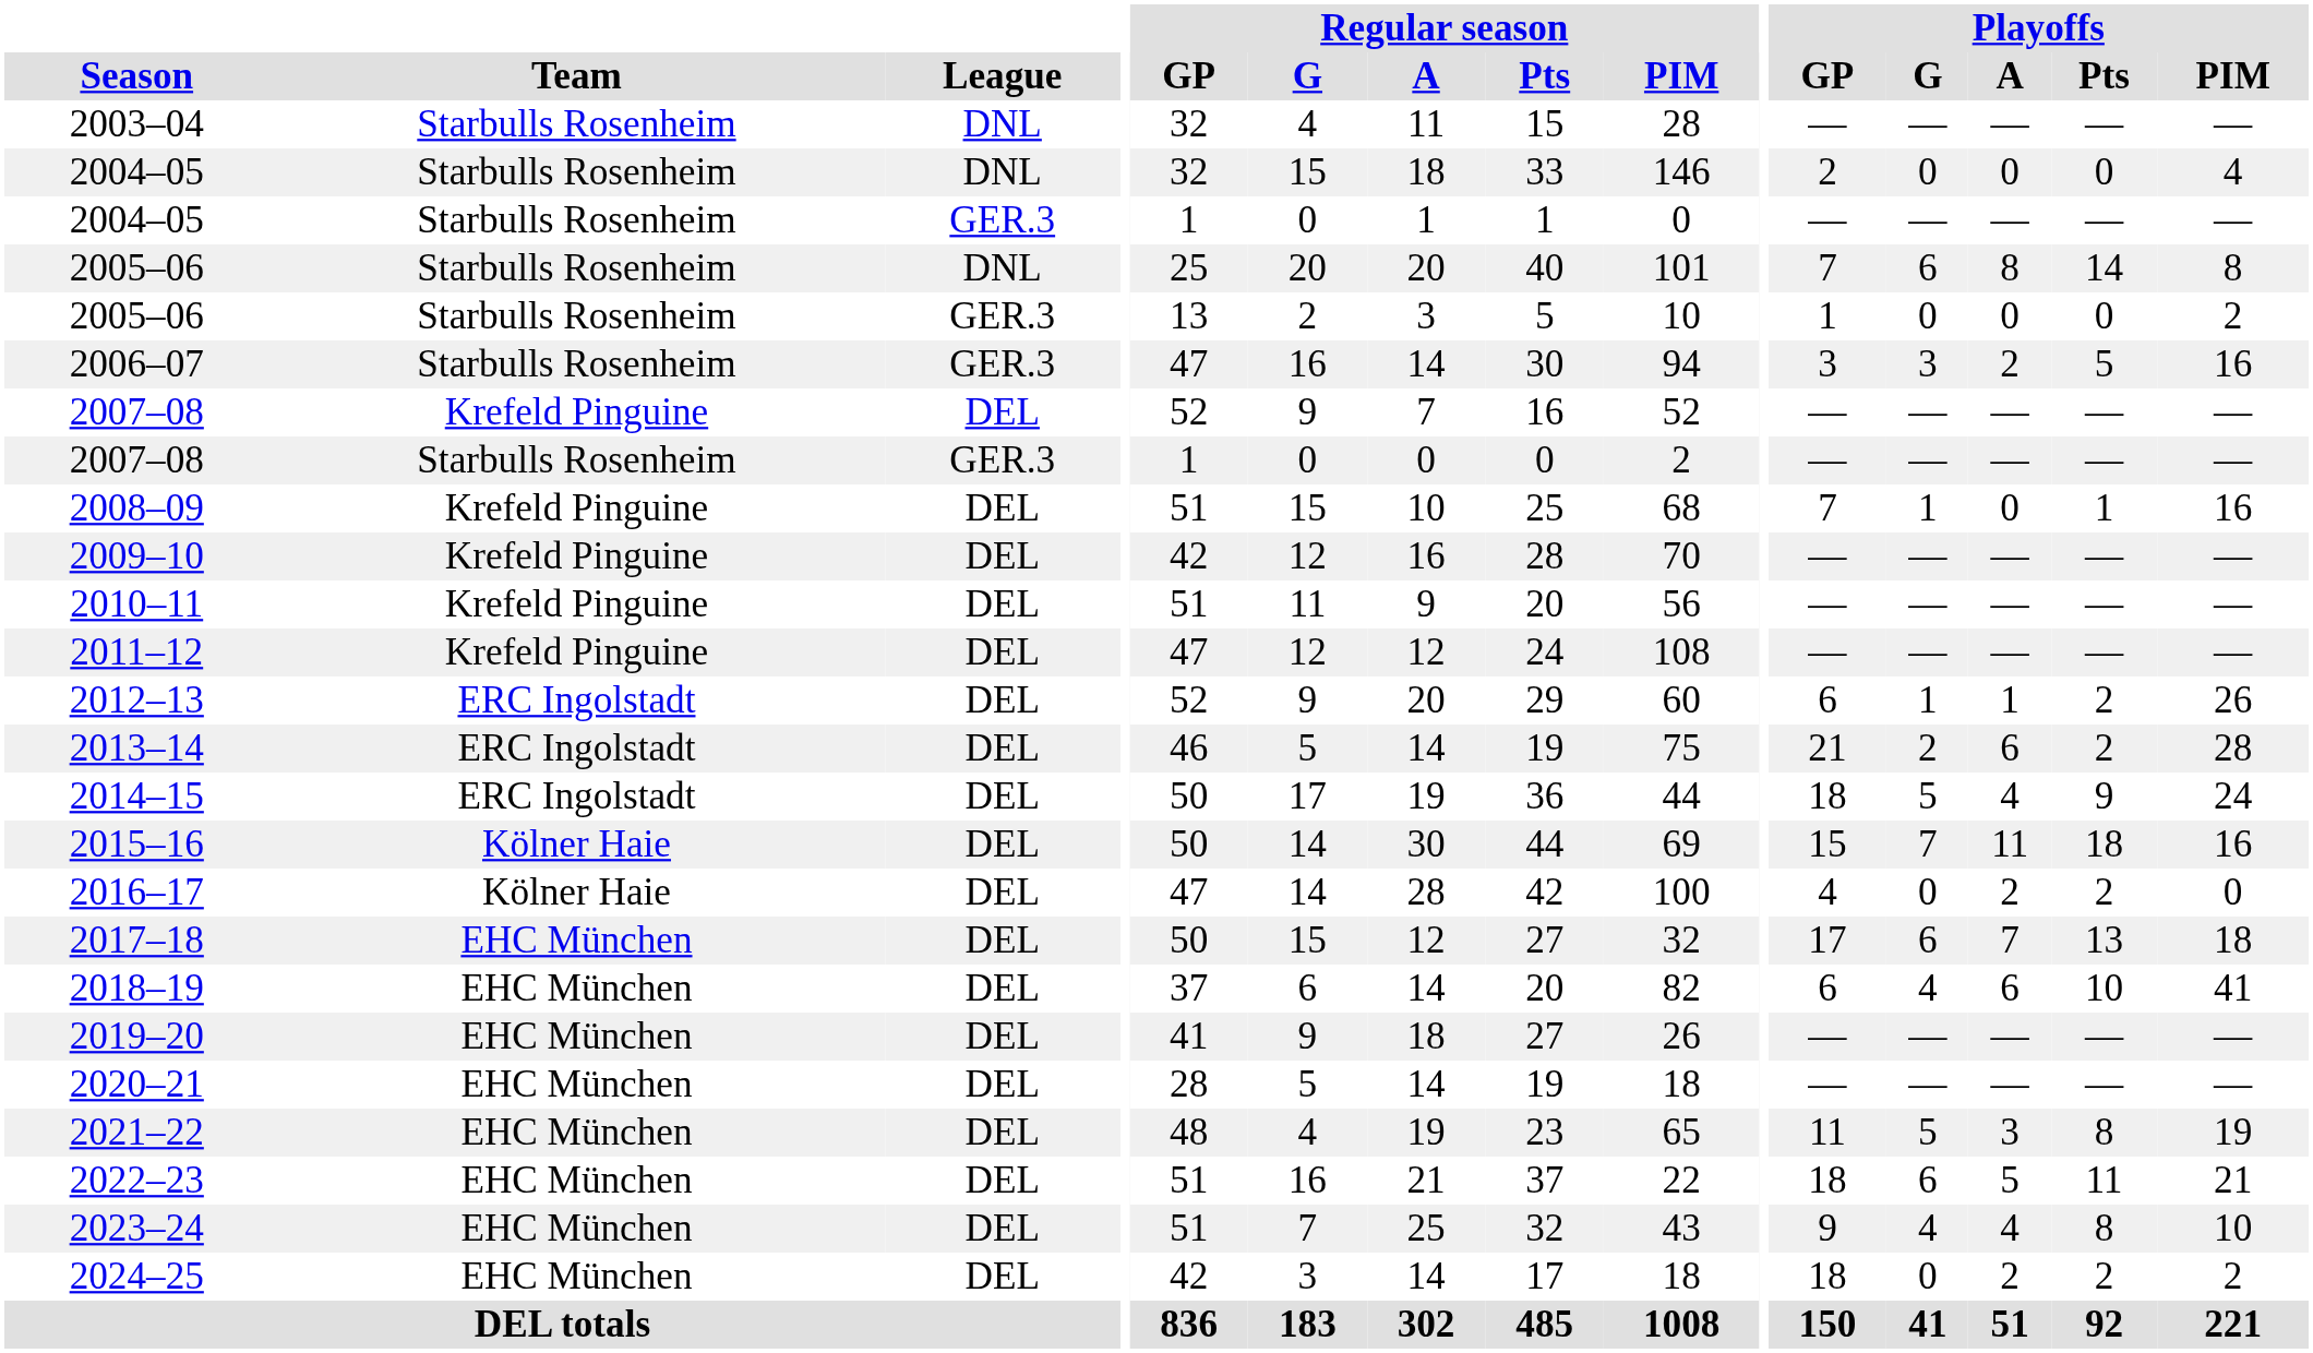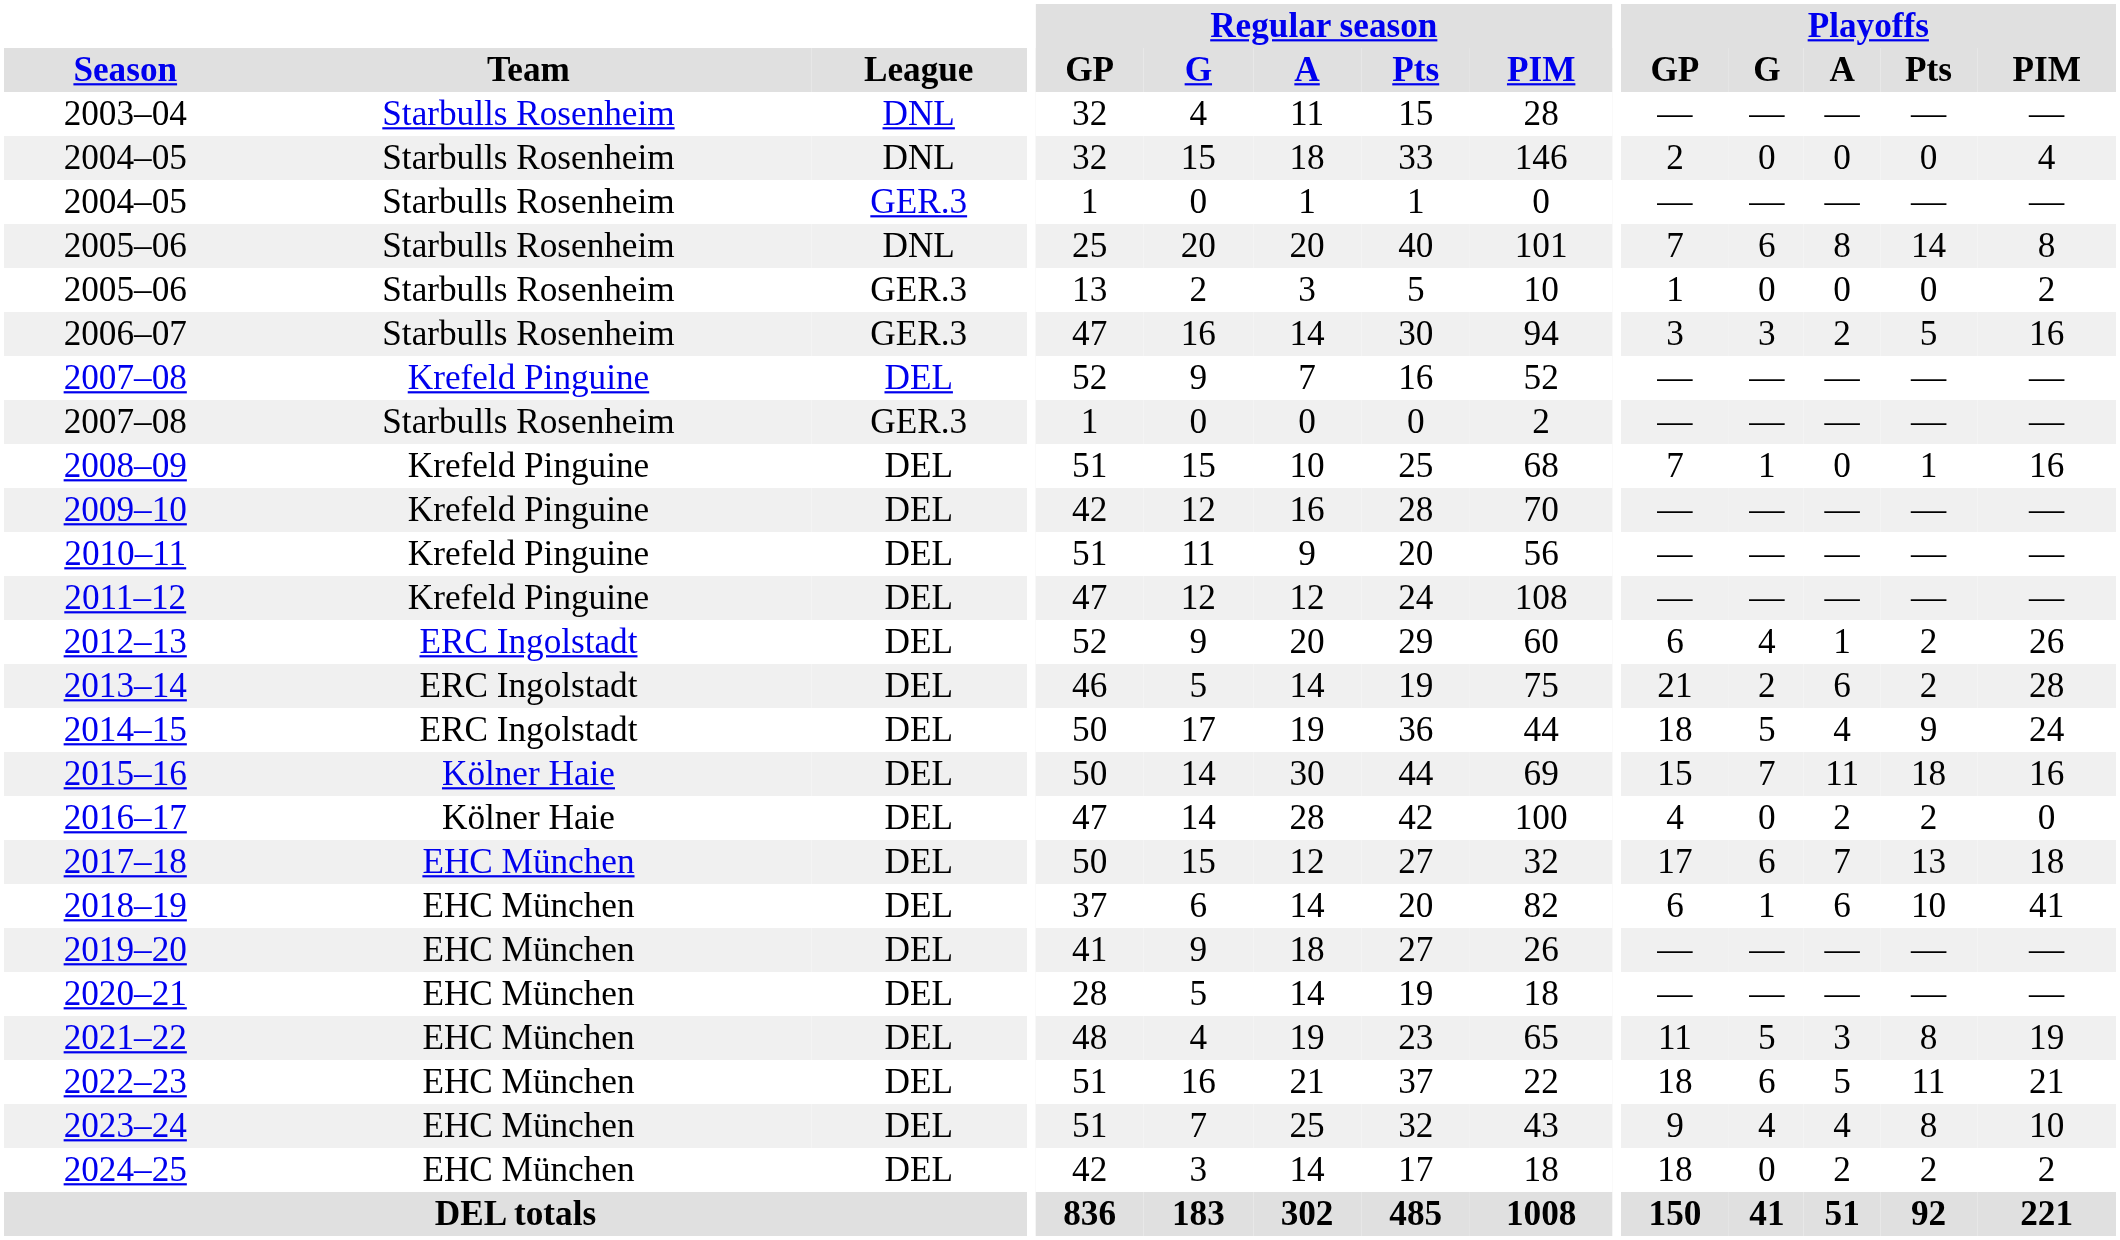2012–13 | Playoffs / G: 1 -> 4
2018–19 | Playoffs / G: 4 -> 1
